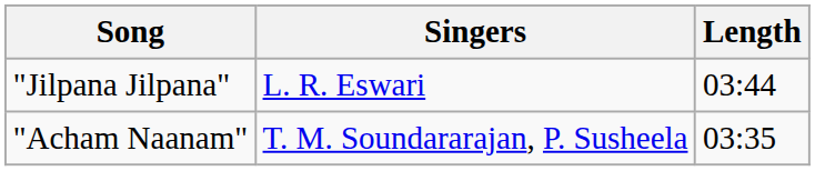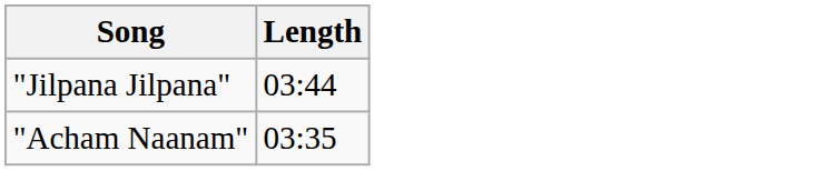- column: Singers | L. R. Eswari | T. M. Soundararajan, P. Susheela
